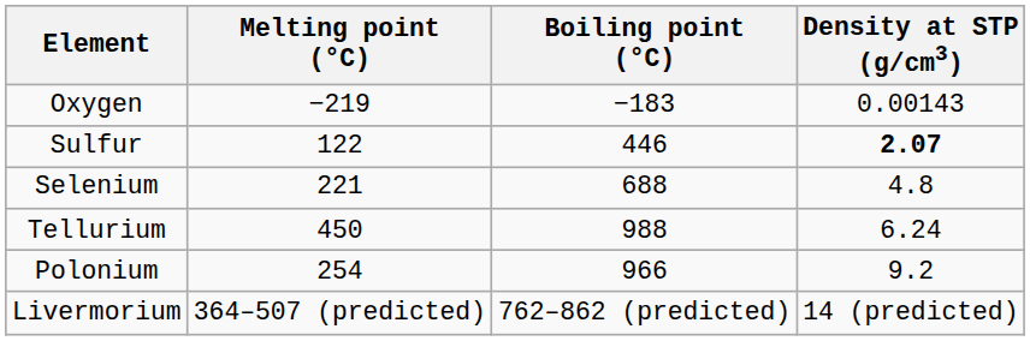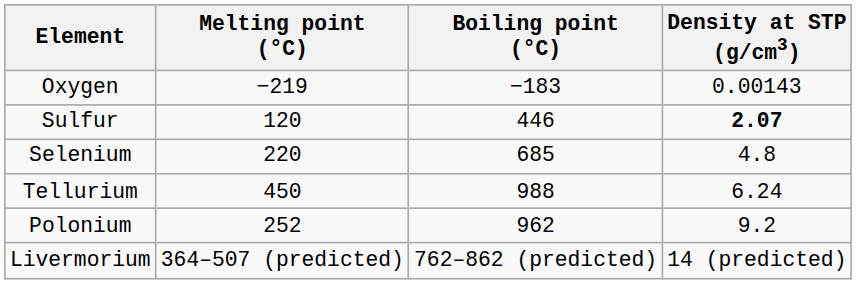Sulfur | Melting point (°C): 122 -> 120
Selenium | Melting point (°C): 221 -> 220
Selenium | Boiling point (°C): 688 -> 685
Polonium | Melting point (°C): 254 -> 252
Polonium | Boiling point (°C): 966 -> 962
